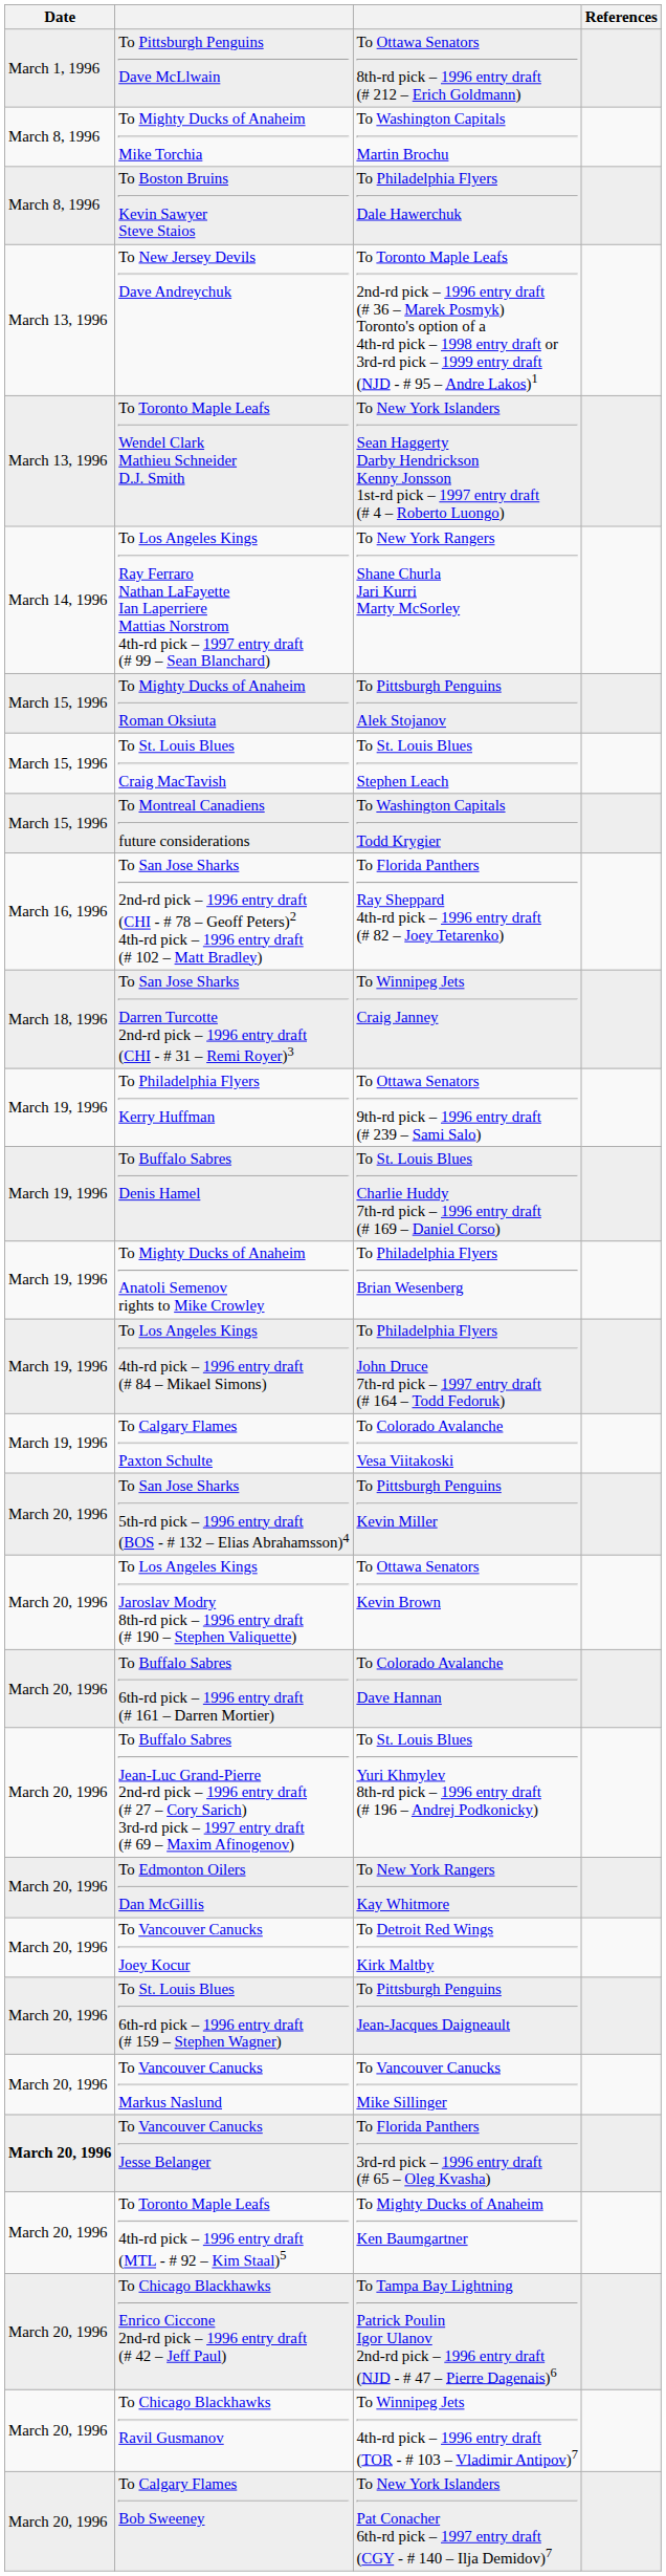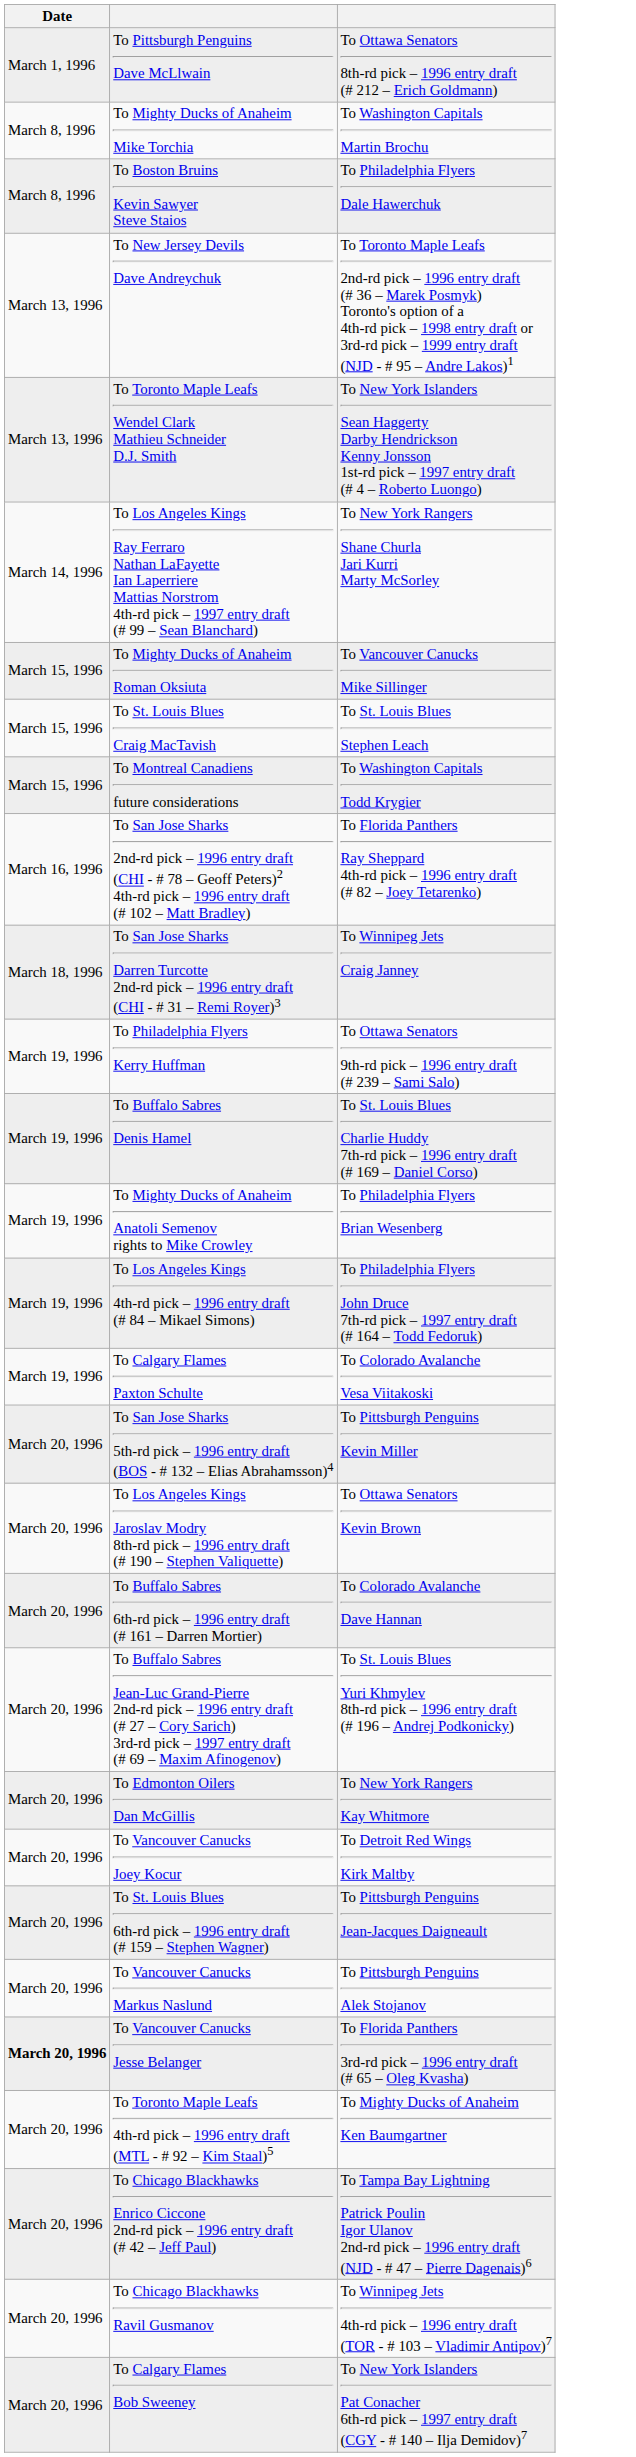- column: References
To Mighty Ducks of Anaheim Roman Oksiuta | column 3: To Pittsburgh Penguins Alek Stojanov -> To Vancouver Canucks Mike Sillinger
To Vancouver Canucks Markus Naslund | column 3: To Vancouver Canucks Mike Sillinger -> To Pittsburgh Penguins Alek Stojanov
